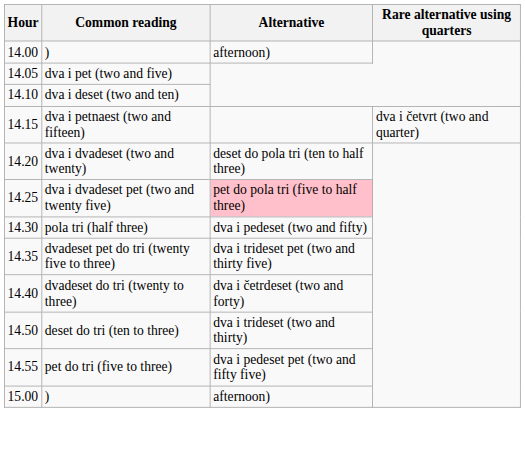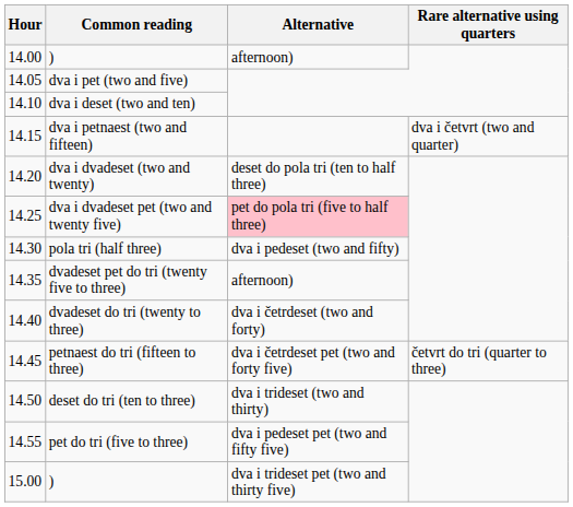dvadeset pet do tri (twenty five to three) | Alternative: dva i trideset pet (two and thirty five) -> afternoon)
+ row: 14.45 | petnaest do tri (fifteen to three) | dva i četrdeset pet (two and forty five) | četvrt do tri (quarter to three)
15.00 / ) | Alternative: afternoon) -> dva i trideset pet (two and thirty five)
